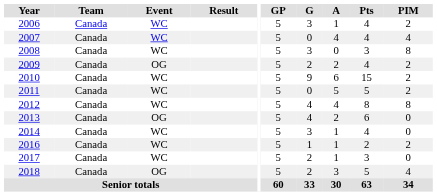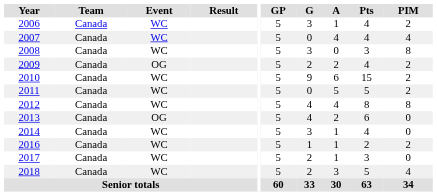2018 | Event: OG -> WC
